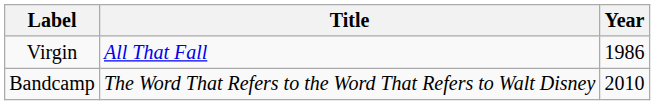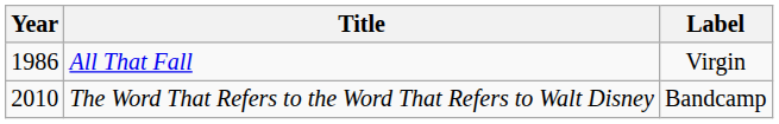columns swapped: Year <-> Label
